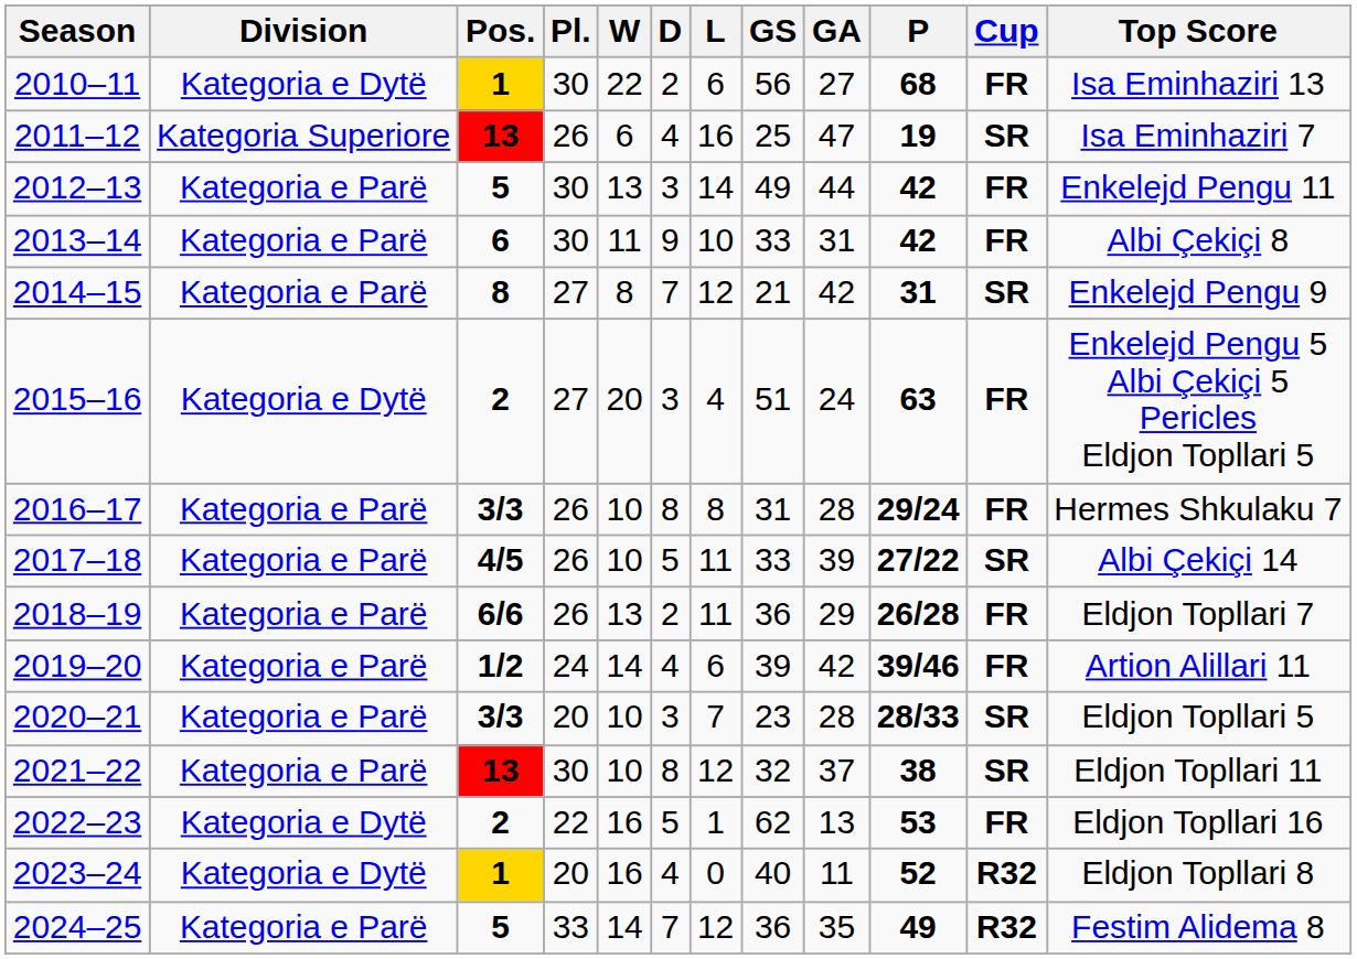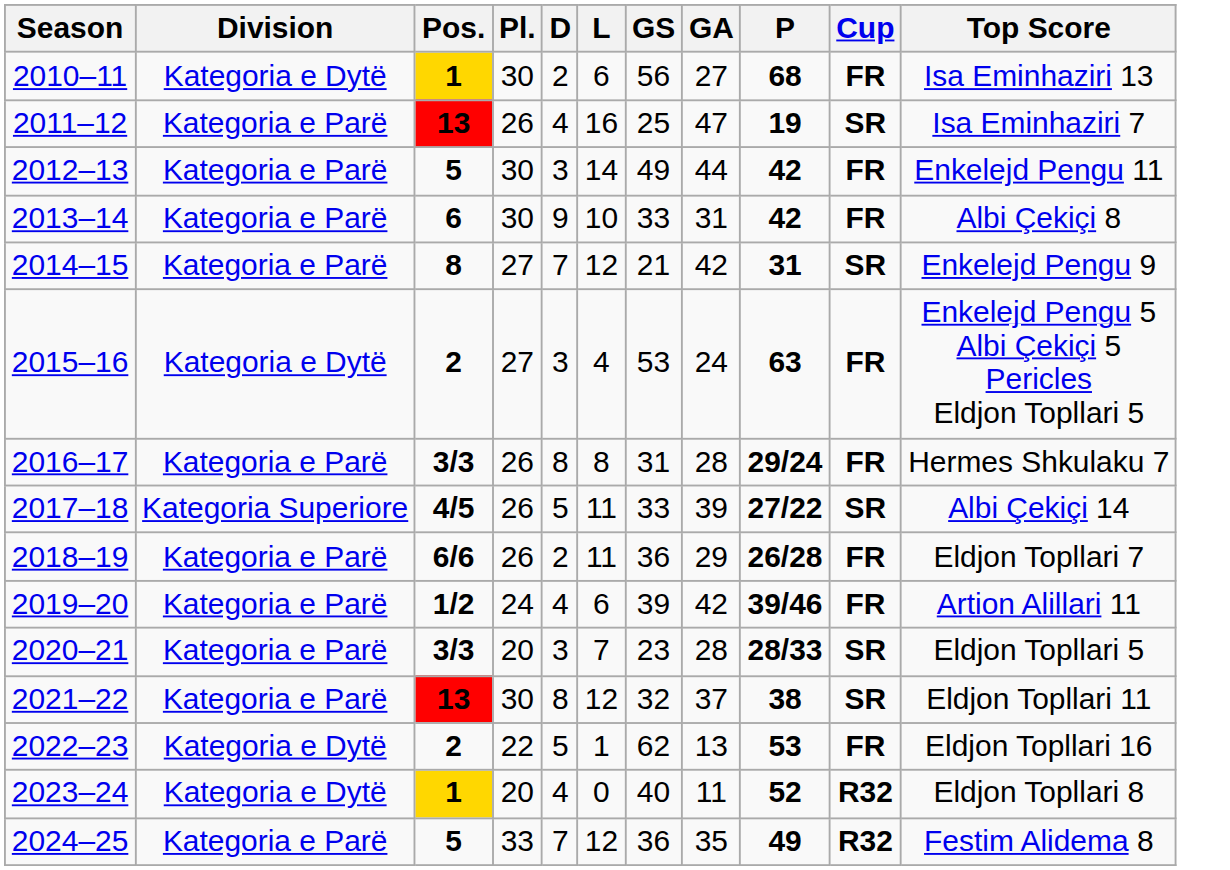- column: W | 22 | 6 | 13 | 11 | 8 | 20 | 10 | 10 | 13 | 14 | 10 | 10 | 16 | 16 | 14
2011–12 | Division: Kategoria Superiore -> Kategoria e Parë
2015–16 | GS: 51 -> 53
2017–18 | Division: Kategoria e Parë -> Kategoria Superiore
